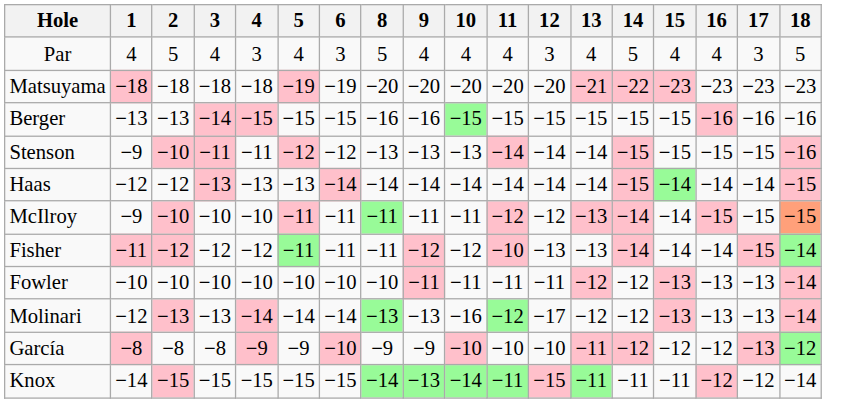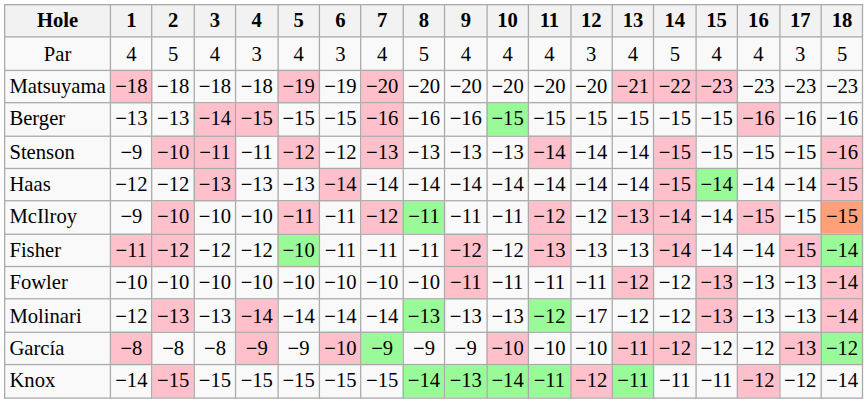+ column: 7 | 4 | −20 | −16 | −13 | −14 | −12 | −11 | −10 | −14 | −9 | −15
Fisher | 5: −11 -> −10
Fisher | 11: −10 -> −13
Molinari | 10: −16 -> −13
Knox | 12: −15 -> −12
